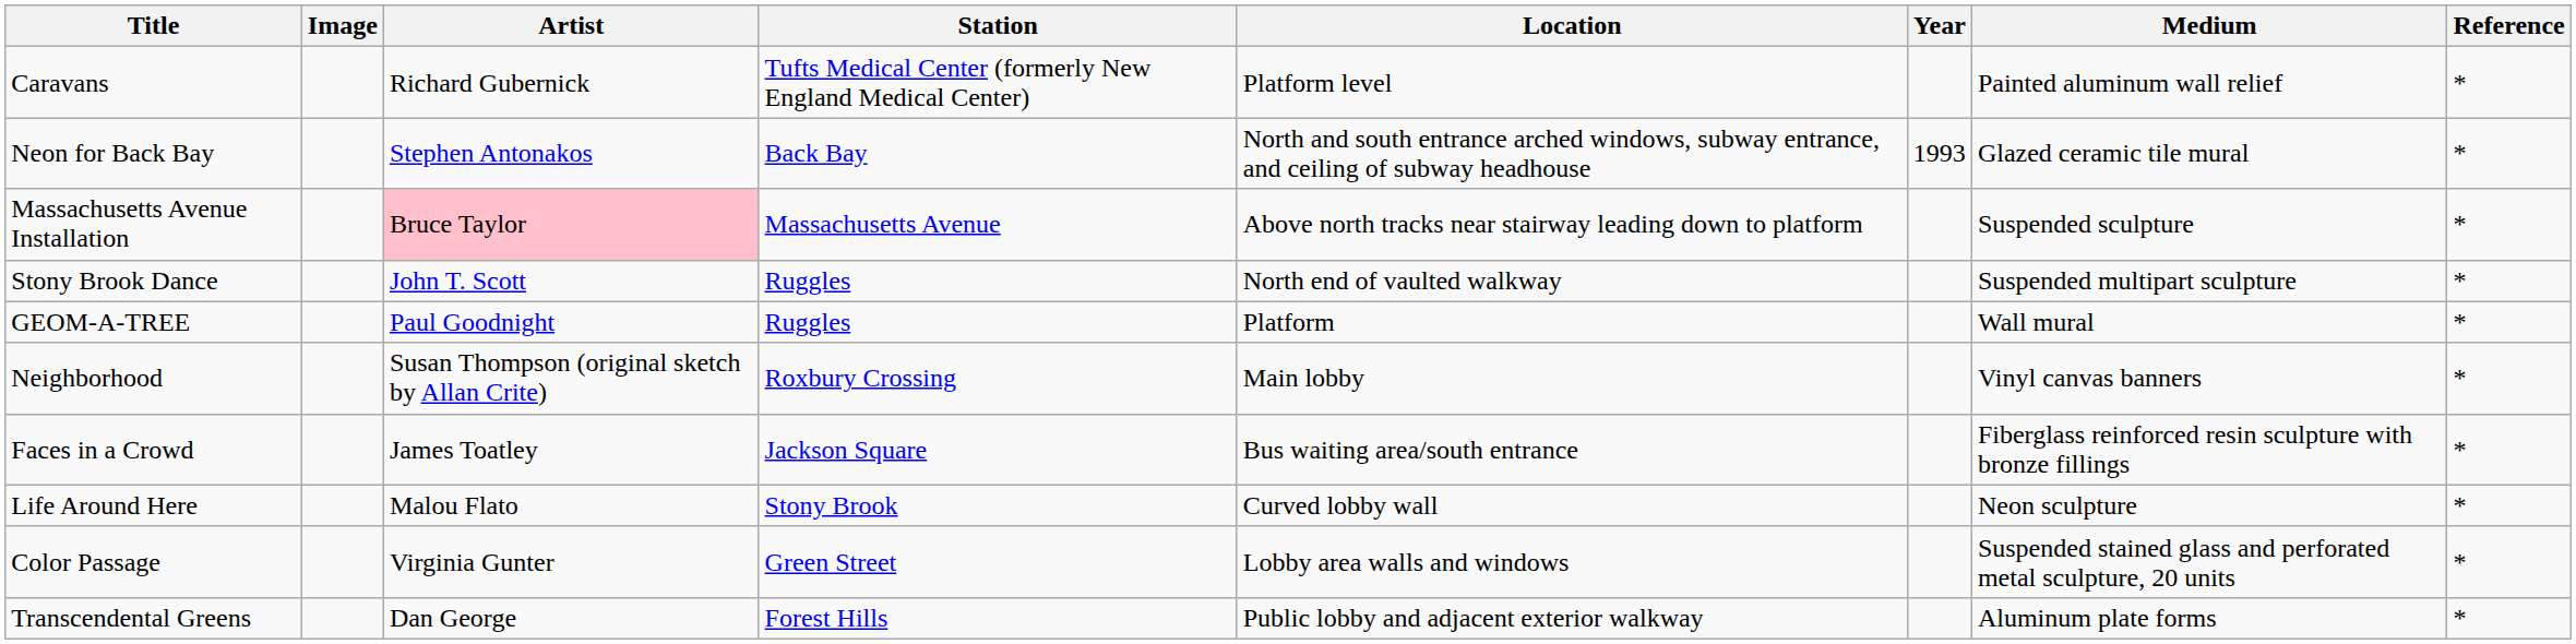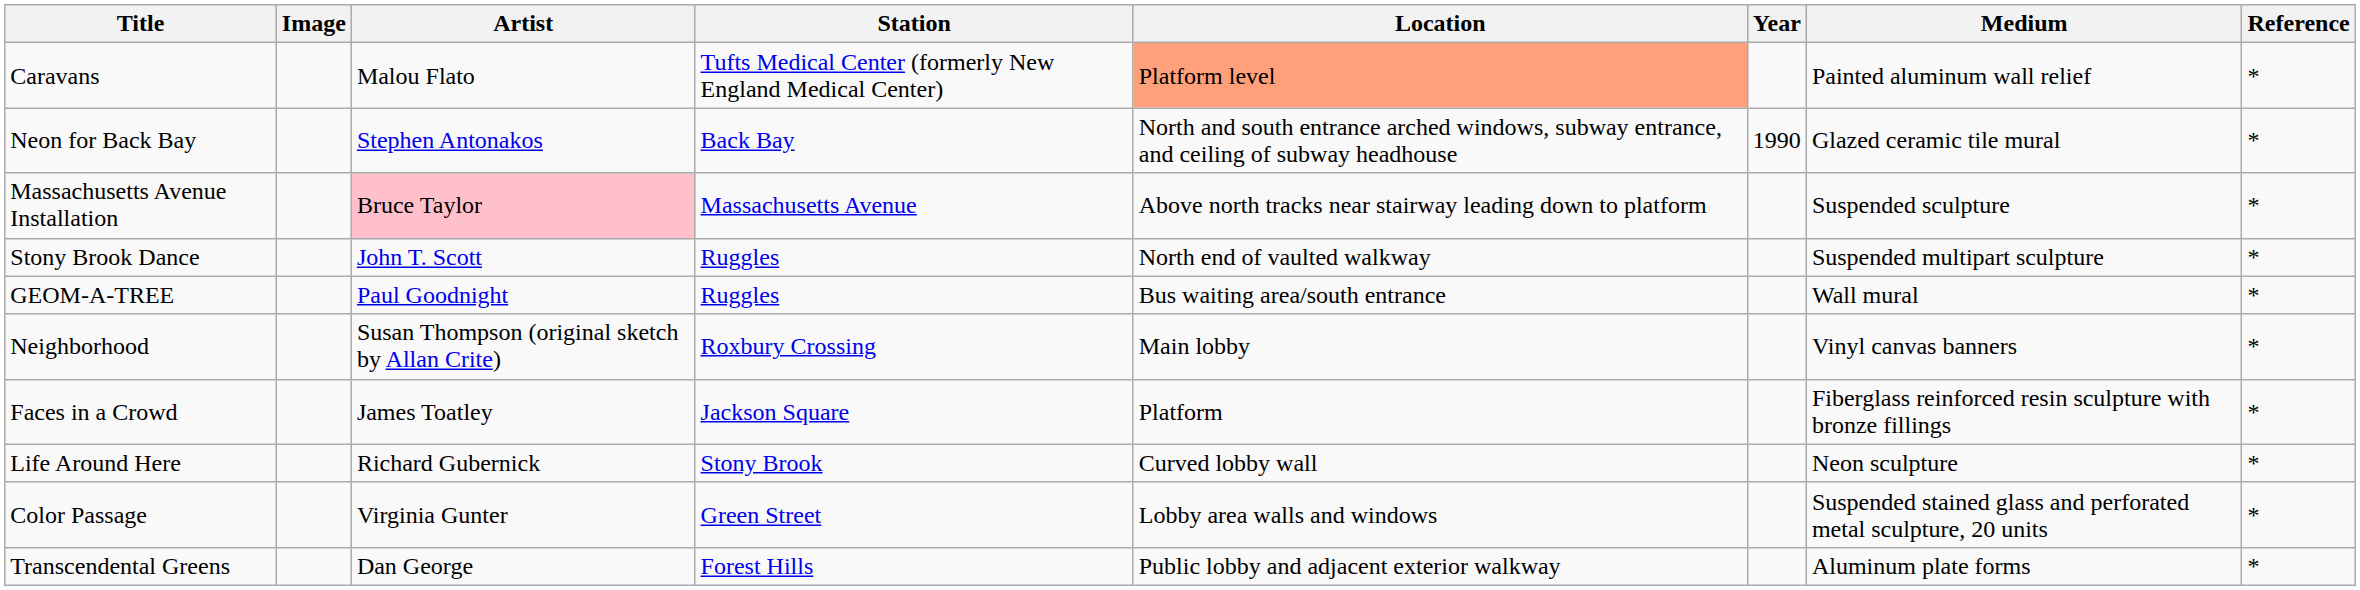Caravans | Artist: Richard Gubernick -> Malou Flato
Caravans | Location: no background -> lightsalmon background
Neon for Back Bay | Year: 1993 -> 1990
GEOM-A-TREE | Location: Platform -> Bus waiting area/south entrance
Faces in a Crowd | Location: Bus waiting area/south entrance -> Platform
Life Around Here | Artist: Malou Flato -> Richard Gubernick
